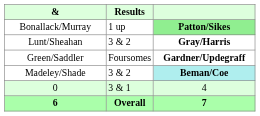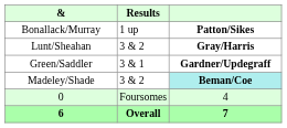Bonallack/Murray | column 3: lightgreen background -> no background
Green/Saddler | Results: Foursomes -> 3 & 1
0 | Results: 3 & 1 -> Foursomes
